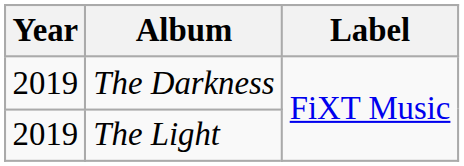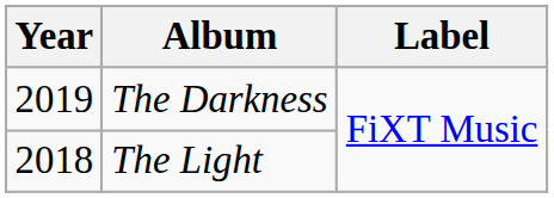The Light | Year: 2019 -> 2018
